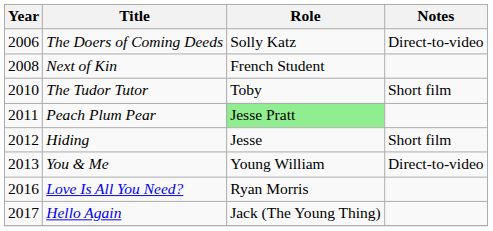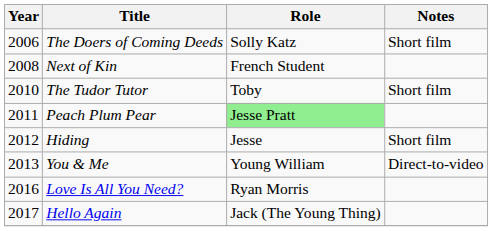The Doers of Coming Deeds | Notes: Direct-to-video -> Short film
